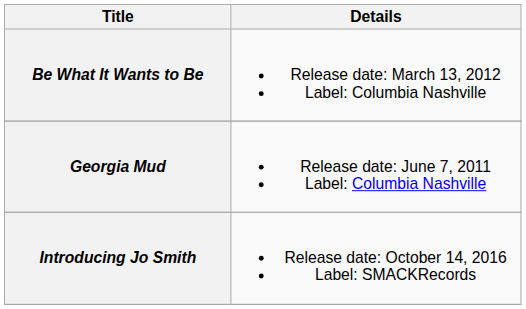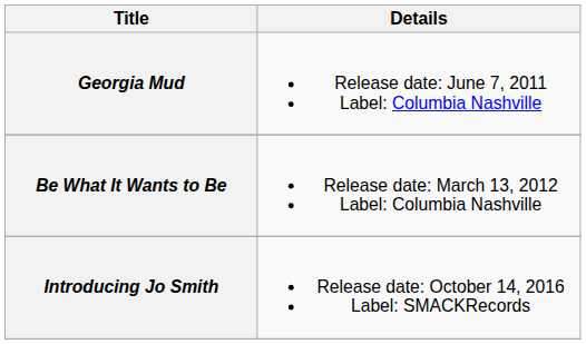rows swapped: Georgia Mud <-> Be What It Wants to Be
